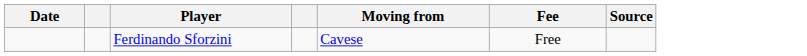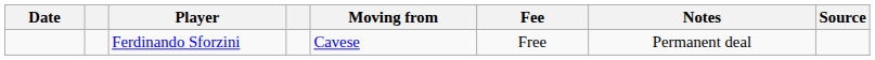+ column: Notes | Permanent deal
